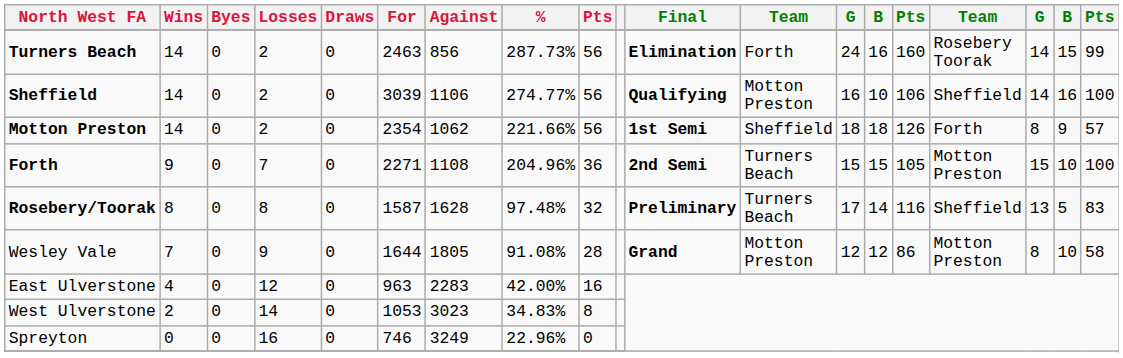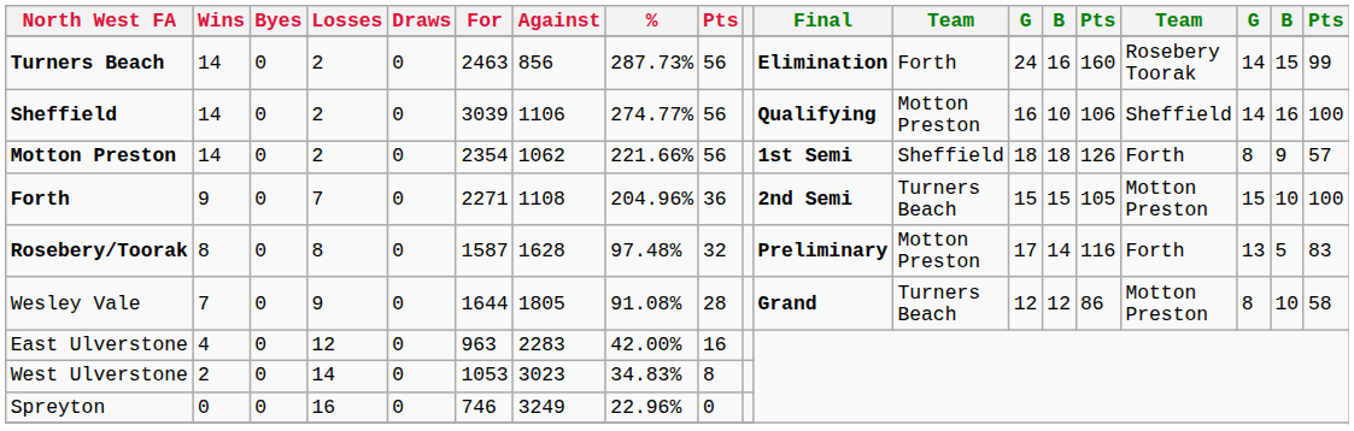Rosebery/Toorak | column 12: Turners Beach -> Motton Preston
Rosebery/Toorak | column 16: Sheffield -> Forth
Wesley Vale | column 12: Motton Preston -> Turners Beach
